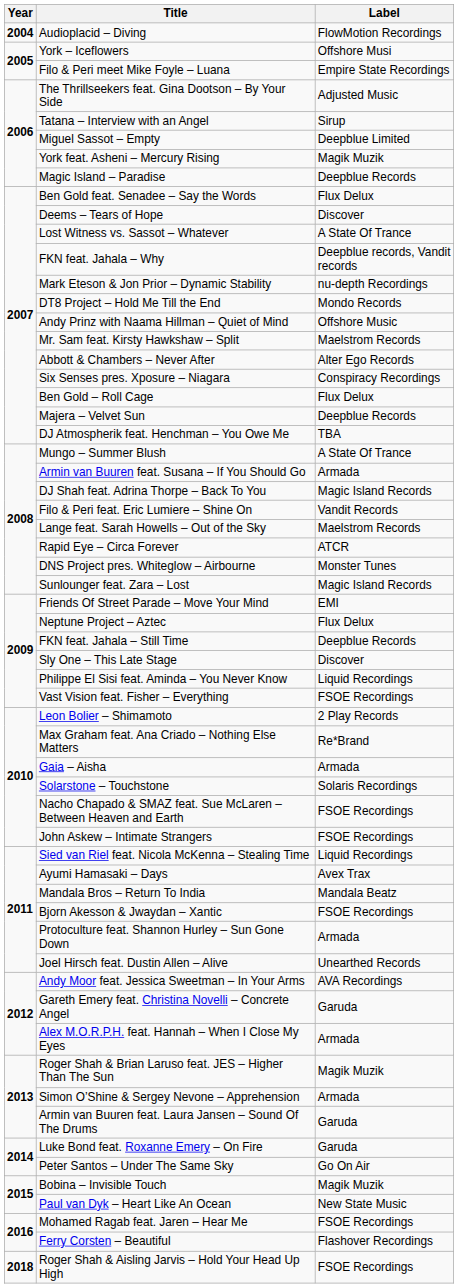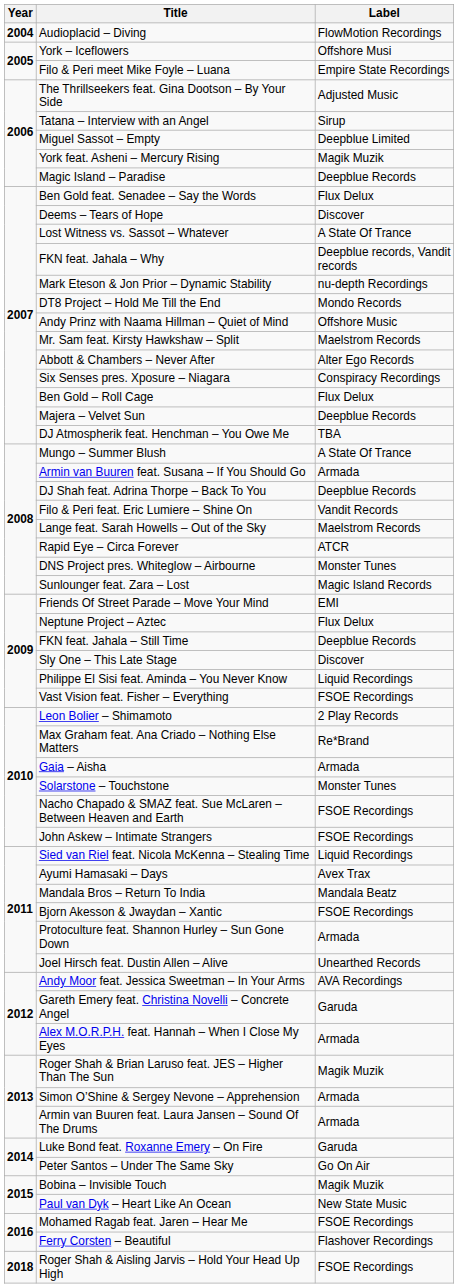DJ Shah feat. Adrina Thorpe – Back To You | Label: Magic Island Records -> Deepblue Records
Solarstone – Touchstone | Label: Solaris Recordings -> Monster Tunes
Armin van Buuren feat. Laura Jansen – Sound Of The Drums | Label: Garuda -> Armada
